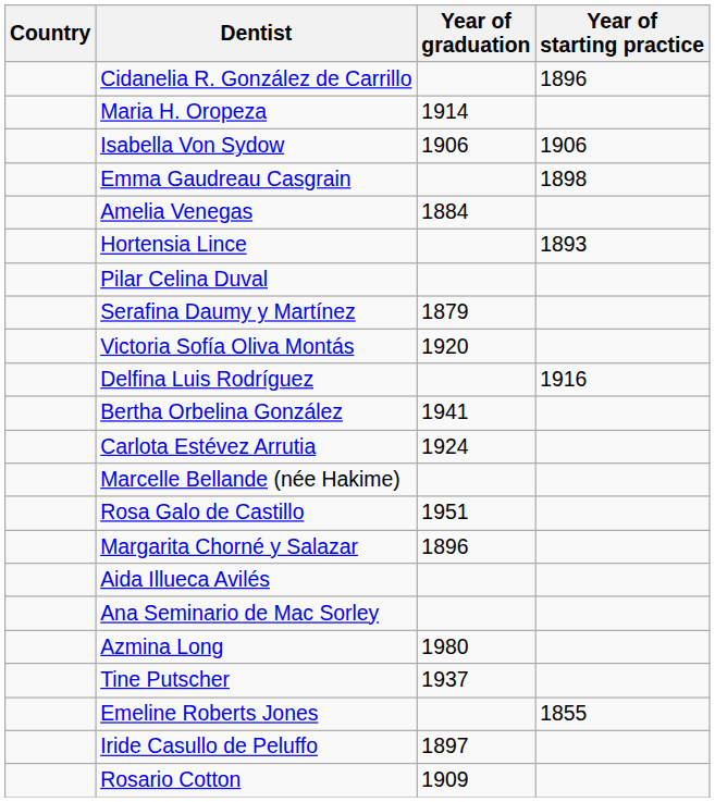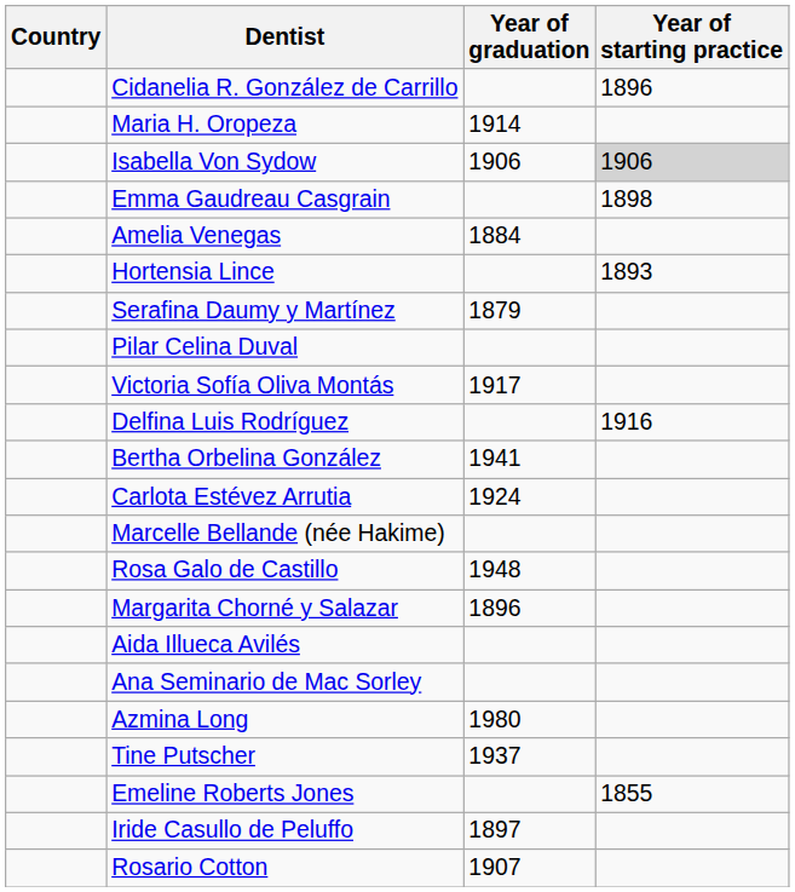Isabella Von Sydow | Year of starting practice: no background -> lightgrey background
rows swapped: Pilar Celina Duval <-> Serafina Daumy y Martínez
Victoria Sofía Oliva Montás | Year of graduation: 1920 -> 1917
Rosa Galo de Castillo | Year of graduation: 1951 -> 1948
Rosario Cotton | Year of graduation: 1909 -> 1907
